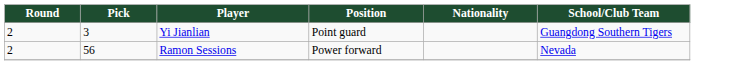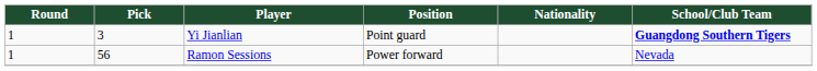Yi Jianlian | Round: 2 -> 1
Yi Jianlian | School/Club Team: normal -> bold
Ramon Sessions | Round: 2 -> 1
